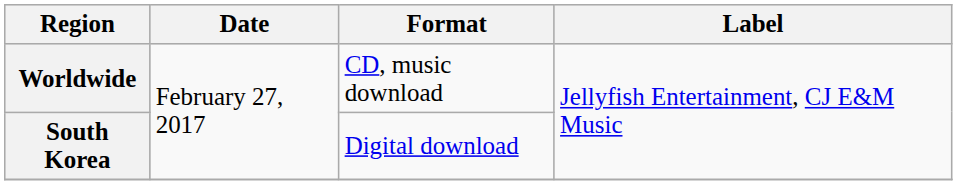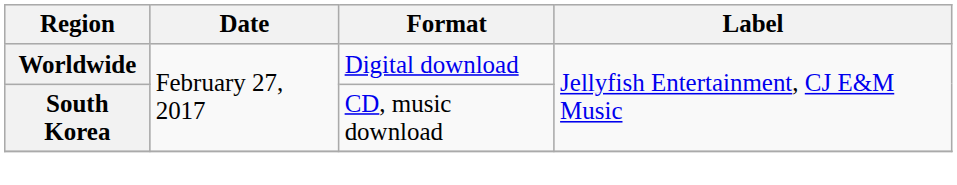Worldwide | Format: CD, music download -> Digital download
South Korea | Format: Digital download -> CD, music download
